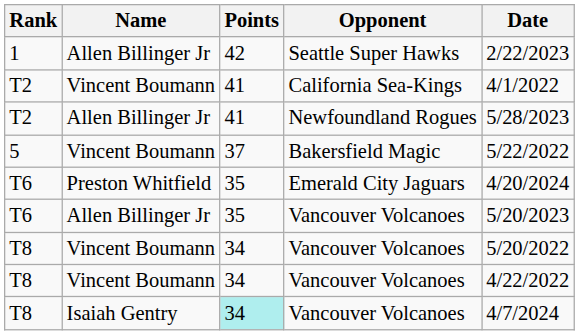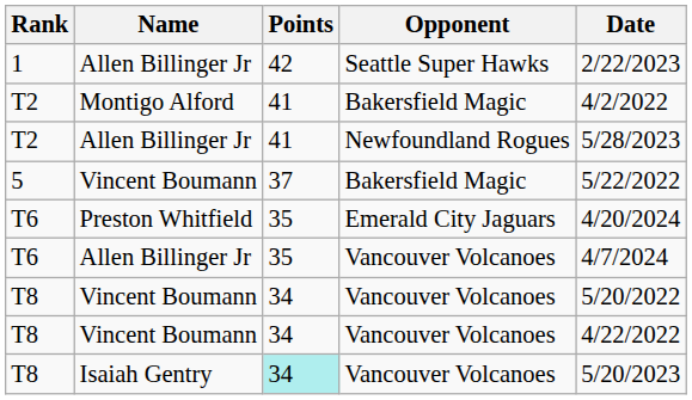- row: T2 | Vincent Boumann | 41 | California Sea-Kings | 4/1/2022
+ row: T2 | Montigo Alford | 41 | Bakersfield Magic | 4/2/2022
Allen Billinger Jr / Vancouver Volcanoes | Date: 5/20/2023 -> 4/7/2024
Isaiah Gentry / Vancouver Volcanoes | Date: 4/7/2024 -> 5/20/2023
